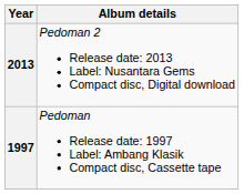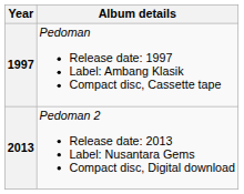rows swapped: 1997 <-> 2013
